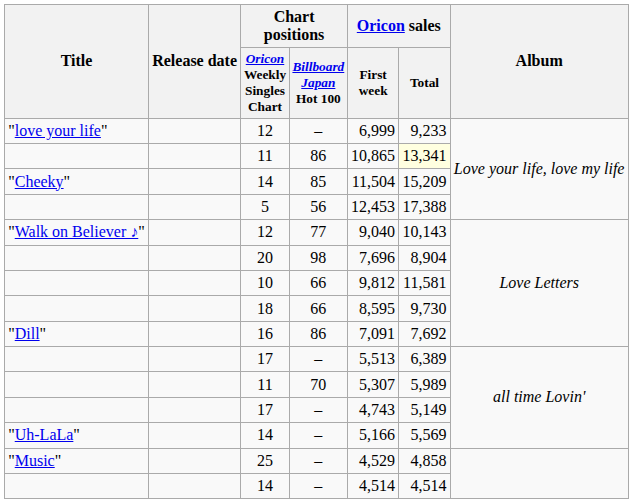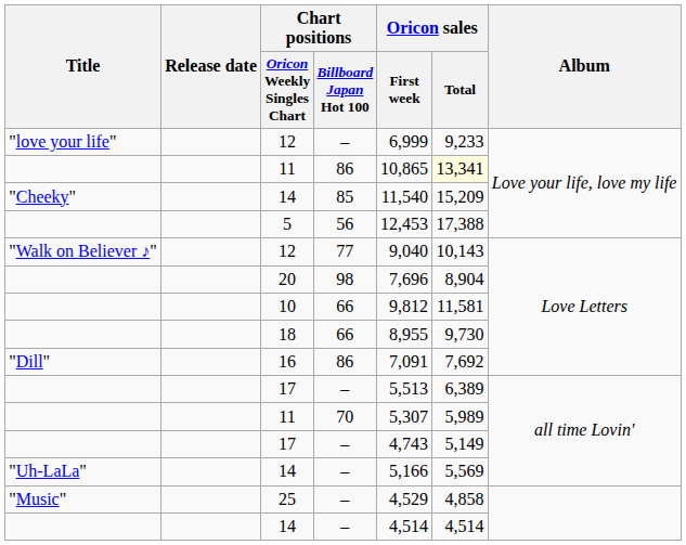14 / 85 | Oricon sales / First week: 11,504 -> 11,540
18 | Oricon sales / First week: 8,595 -> 8,955
